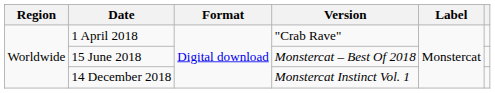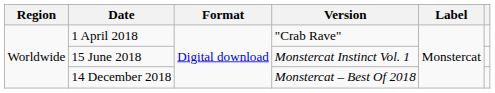15 June 2018 | Version: Monstercat – Best Of 2018 -> Monstercat Instinct Vol. 1
14 December 2018 | Version: Monstercat Instinct Vol. 1 -> Monstercat – Best Of 2018
